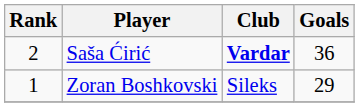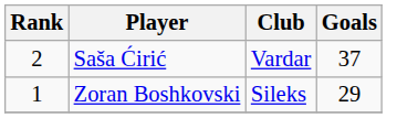Saša Ćirić | Club: bold -> normal
Saša Ćirić | Goals: 36 -> 37
